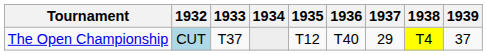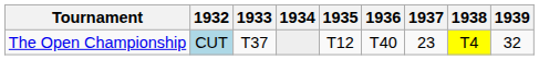The Open Championship | 1937: 29 -> 23
The Open Championship | 1939: 37 -> 32
